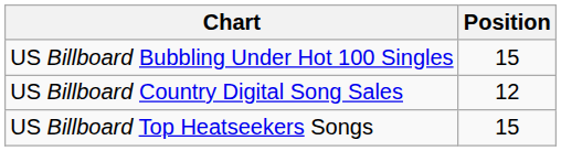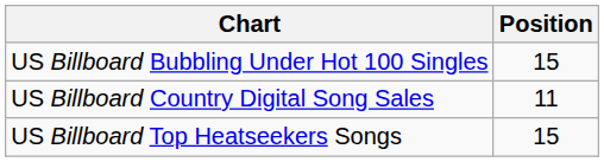US Billboard Country Digital Song Sales | Position: 12 -> 11
